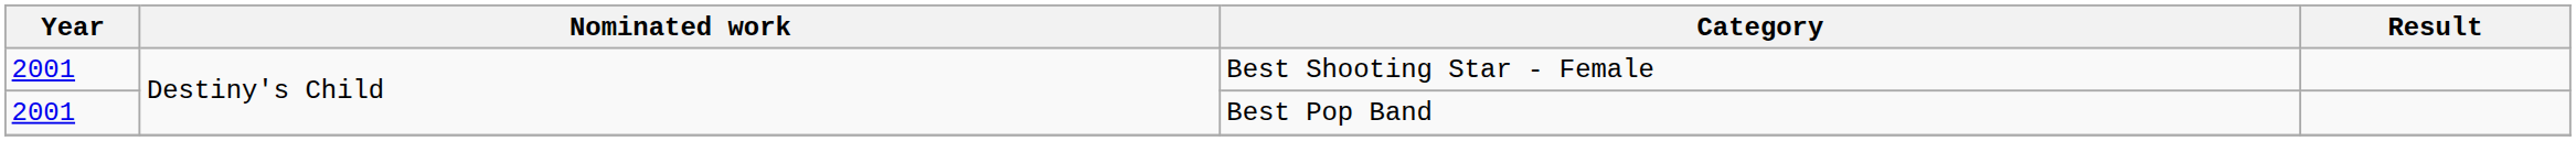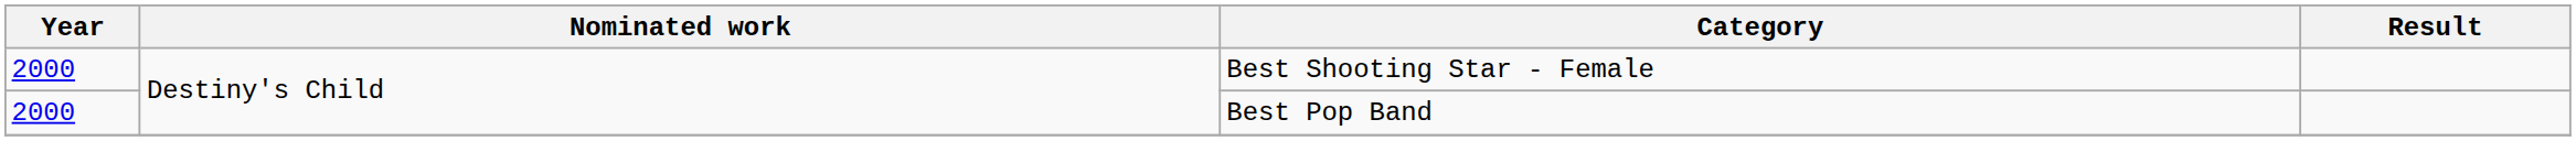Best Shooting Star - Female | Year: 2001 -> 2000
Best Pop Band | Year: 2001 -> 2000
